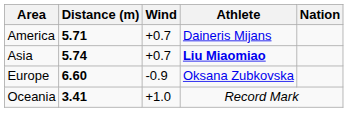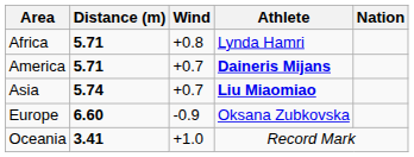+ row: Africa | 5.71 | +0.8 | Lynda Hamri
America | Athlete: normal -> bold
